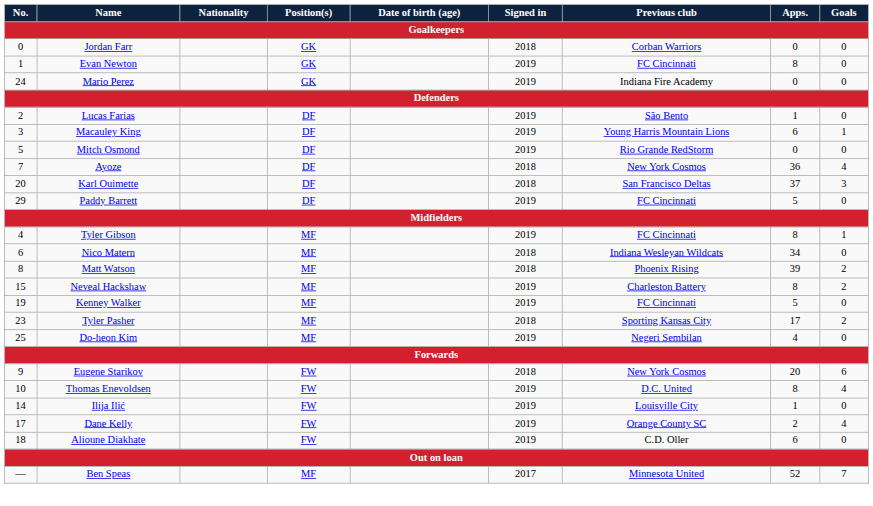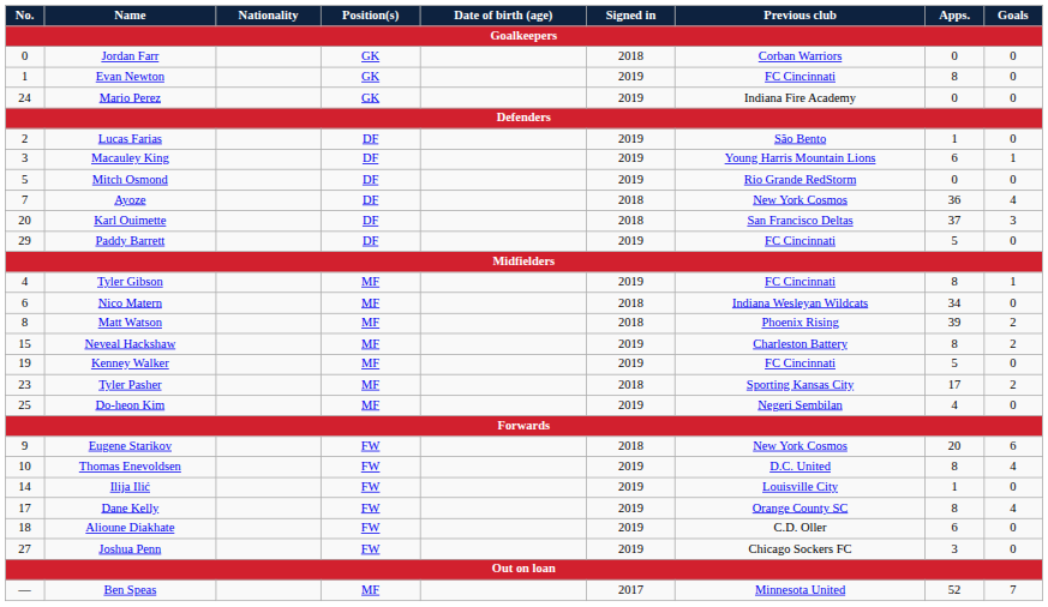Dane Kelly | Apps.: 2 -> 8
+ row: 27 | Joshua Penn | FW | 2019 | Chicago Sockers FC | 3 | 0
